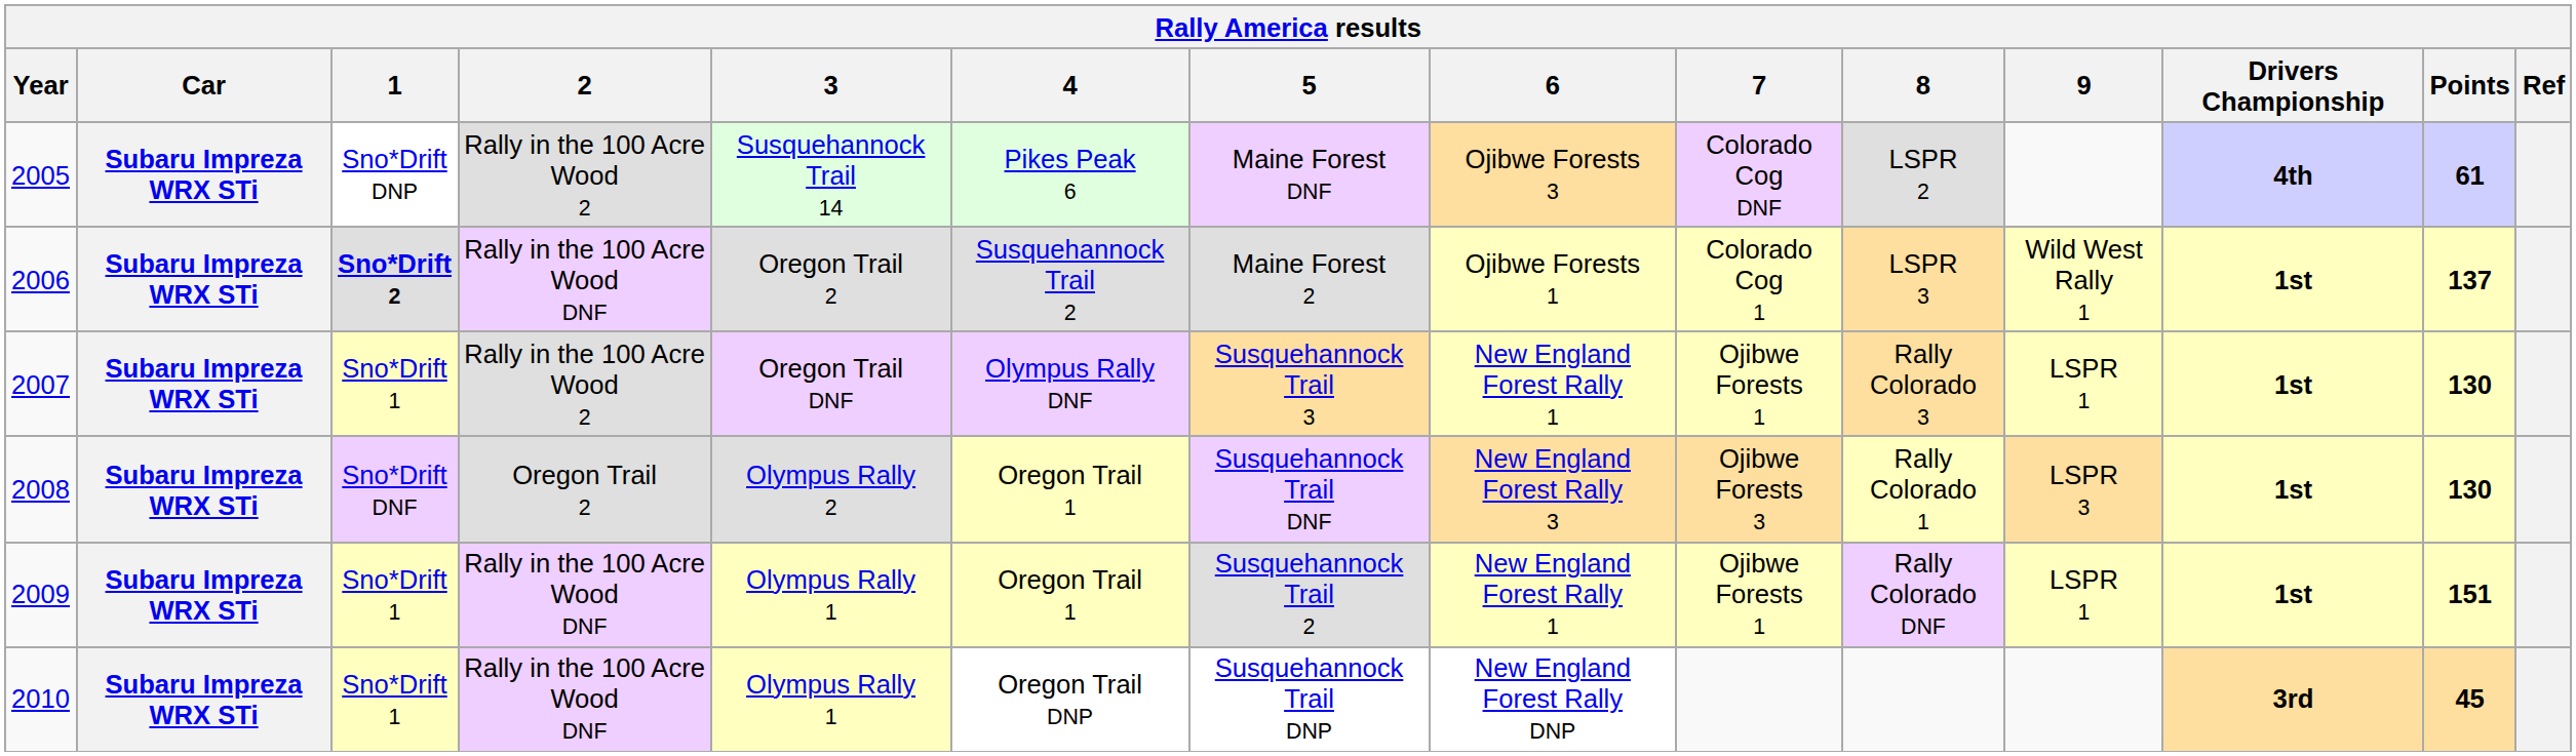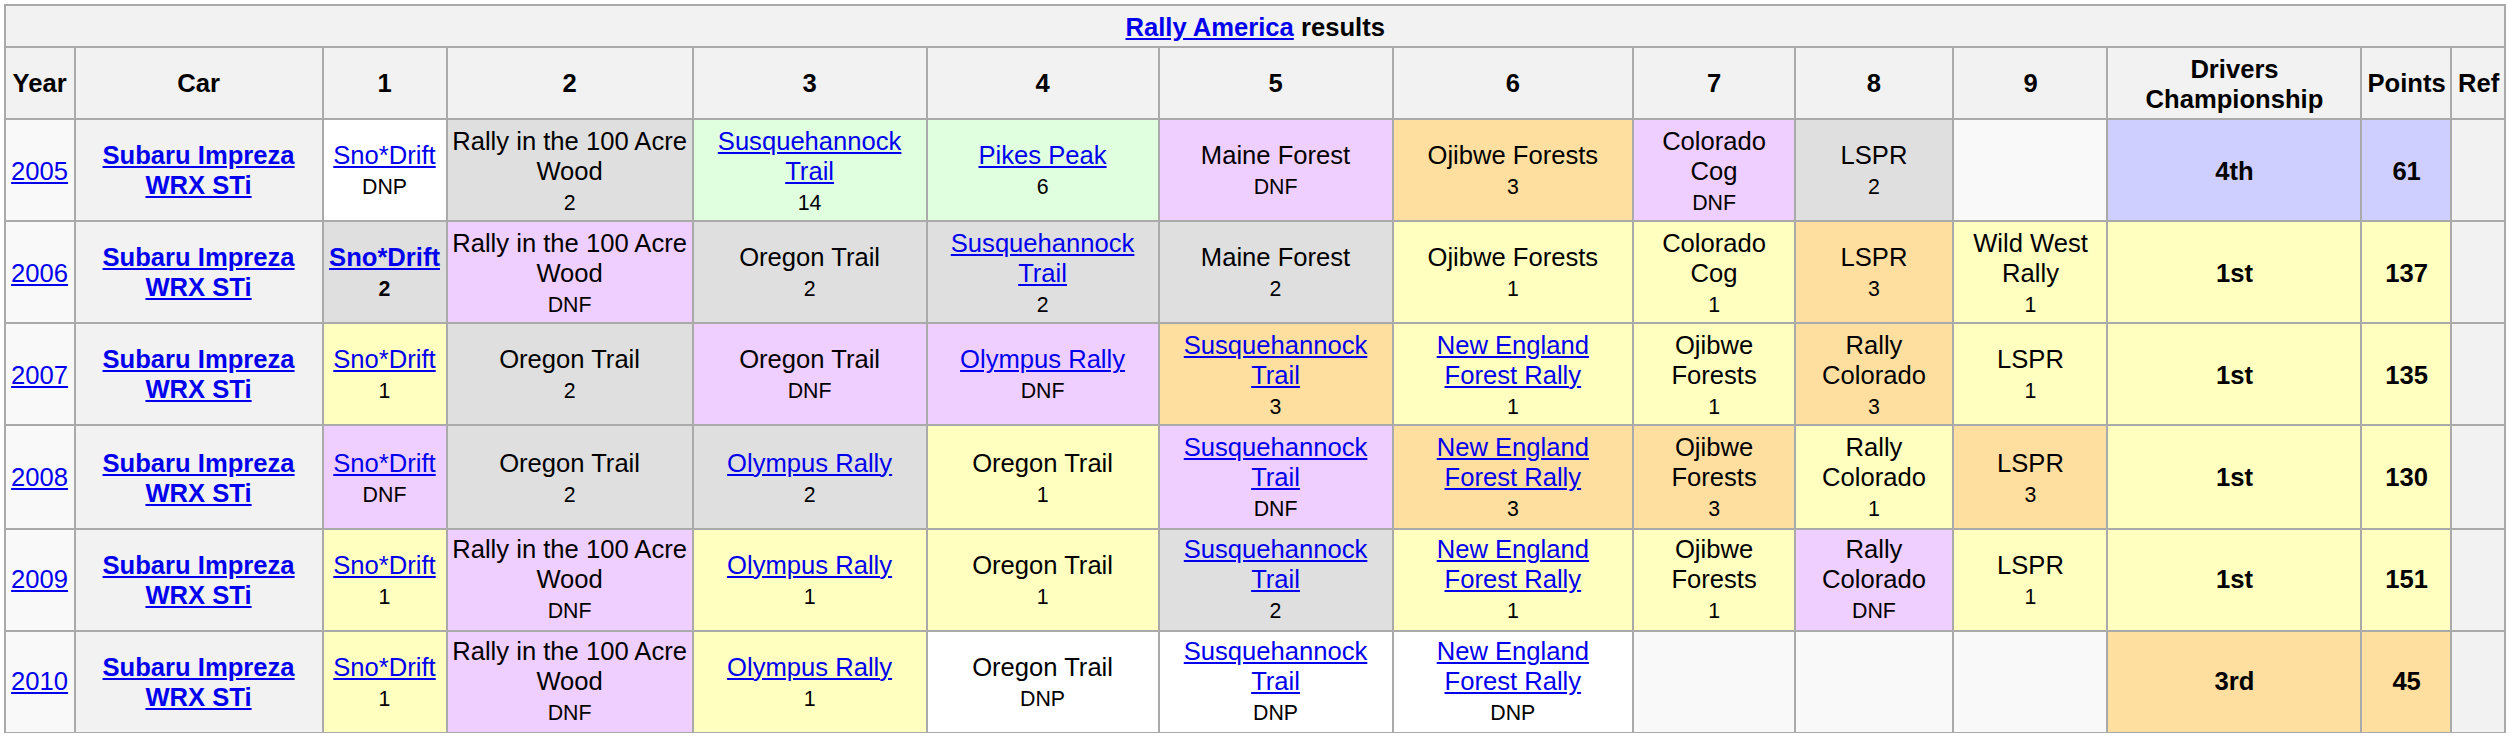2007 | 2: Rally in the 100 Acre Wood 2 -> Oregon Trail 2
2007 | Points: 130 -> 135
